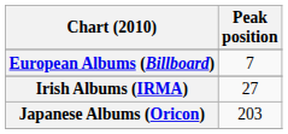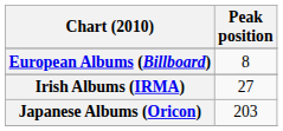European Albums (Billboard) | Peak position: 7 -> 8
